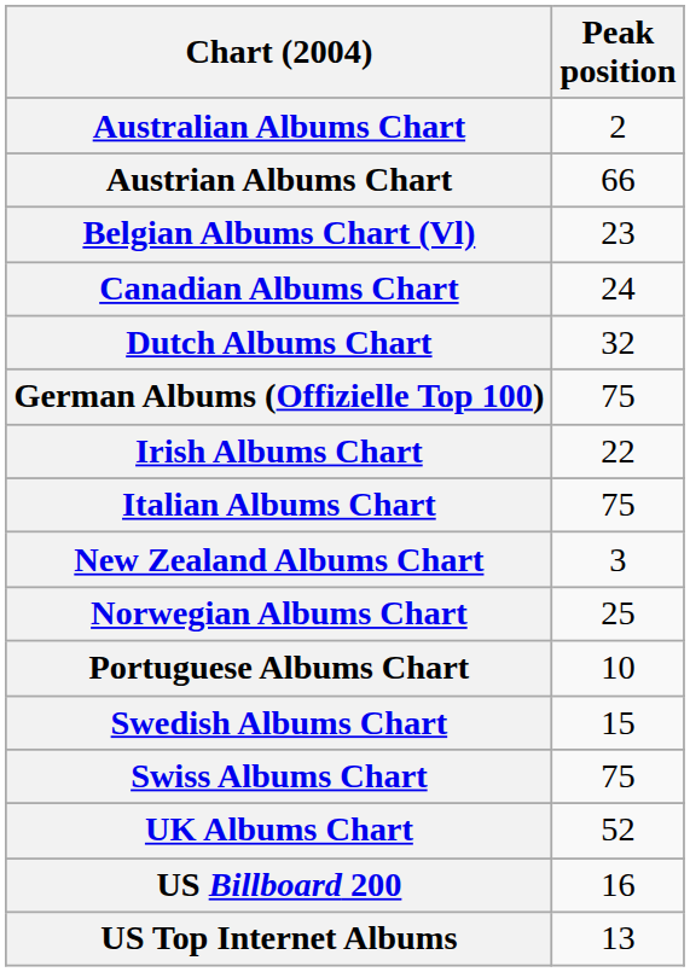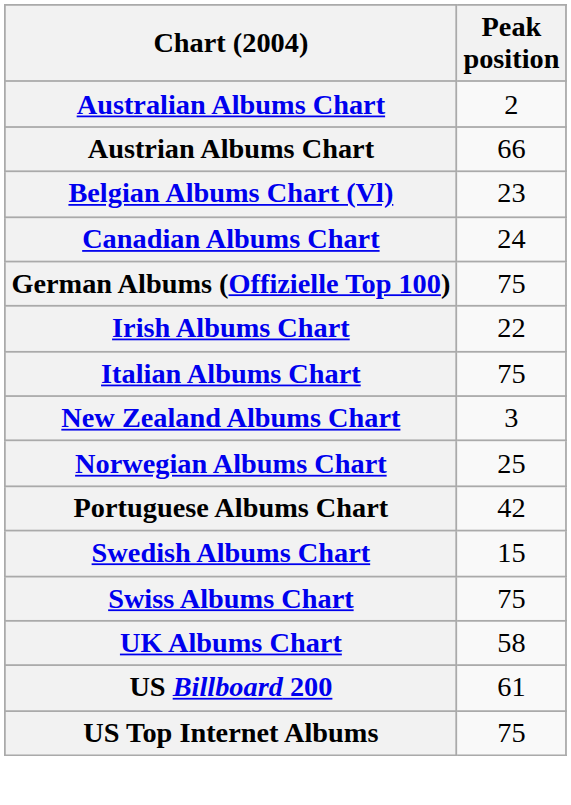- row: Dutch Albums Chart | 32
Portuguese Albums Chart | Peak position: 10 -> 42
UK Albums Chart | Peak position: 52 -> 58
US Billboard 200 | Peak position: 16 -> 61
US Top Internet Albums | Peak position: 13 -> 75
